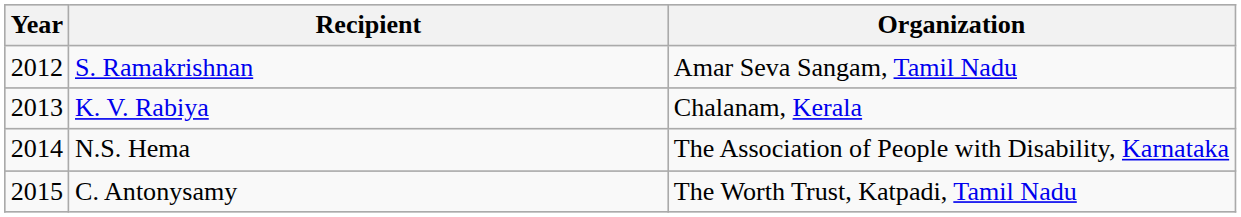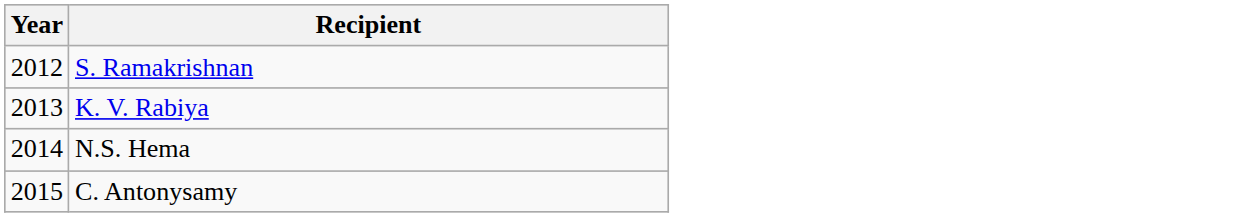- column: Organization | Amar Seva Sangam, Tamil Nadu | Chalanam, Kerala | The Association of People with Disability, Karnataka | The Worth Trust, Katpadi, Tamil Nadu
